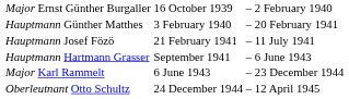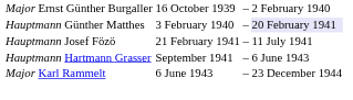Hauptmann Günther Matthes | column 4: no background -> lavender background
- row: Oberleutnant Otto Schultz | 24 December 1944 | – | 12 April 1945
